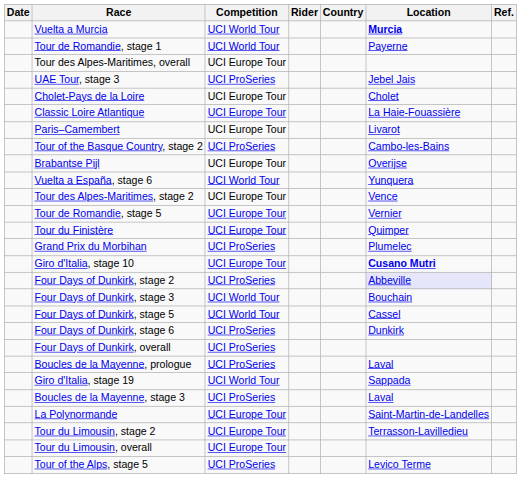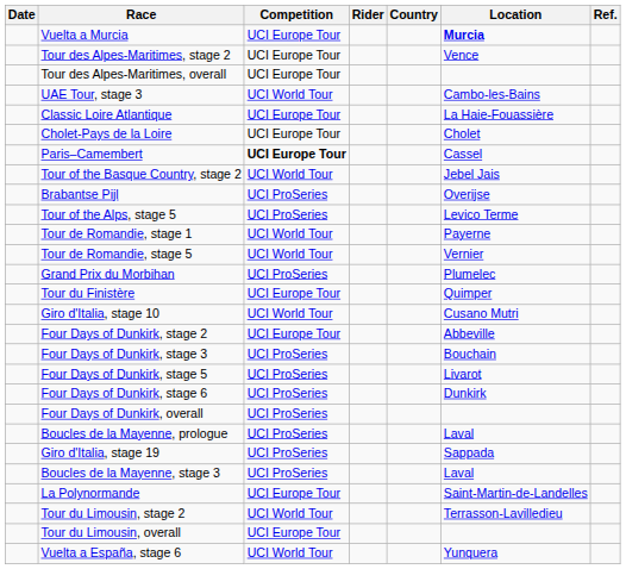Vuelta a Murcia | Competition: UCI World Tour -> UCI Europe Tour
rows swapped: Tour des Alpes-Maritimes, stage 2 <-> Tour de Romandie, stage 1
UAE Tour, stage 3 | Competition: UCI ProSeries -> UCI World Tour
UAE Tour, stage 3 | Location: Jebel Jais -> Cambo-les-Bains
rows swapped: Classic Loire Atlantique <-> Cholet-Pays de la Loire
Paris–Camembert | Competition: normal -> bold
Paris–Camembert | Location: Livarot -> Cassel
Tour of the Basque Country, stage 2 | Competition: UCI ProSeries -> UCI World Tour
Tour of the Basque Country, stage 2 | Location: Cambo-les-Bains -> Jebel Jais
Brabantse Pijl | Competition: UCI Europe Tour -> UCI ProSeries
rows swapped: Tour of the Alps, stage 5 <-> Vuelta a España, stage 6
Tour de Romandie, stage 5 | Competition: UCI Europe Tour -> UCI World Tour
rows swapped: Grand Prix du Morbihan <-> Tour du Finistère
Giro d'Italia, stage 10 | Competition: UCI Europe Tour -> UCI World Tour
Giro d'Italia, stage 10 | Location: bold -> normal
Four Days of Dunkirk, stage 2 | Competition: UCI ProSeries -> UCI Europe Tour
Four Days of Dunkirk, stage 2 | Location: lavender background -> no background
Four Days of Dunkirk, stage 3 | Competition: UCI World Tour -> UCI ProSeries
Four Days of Dunkirk, stage 5 | Competition: UCI World Tour -> UCI ProSeries
Four Days of Dunkirk, stage 5 | Location: Cassel -> Livarot
Giro d'Italia, stage 19 | Competition: UCI World Tour -> UCI ProSeries
Tour du Limousin, stage 2 | Competition: UCI Europe Tour -> UCI World Tour
